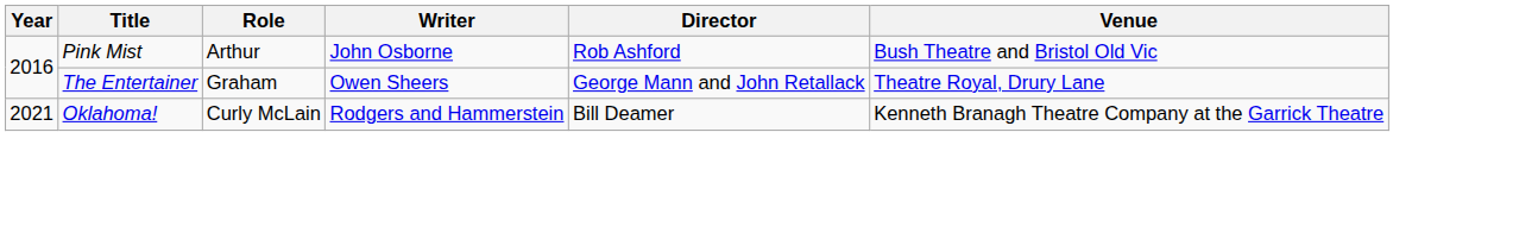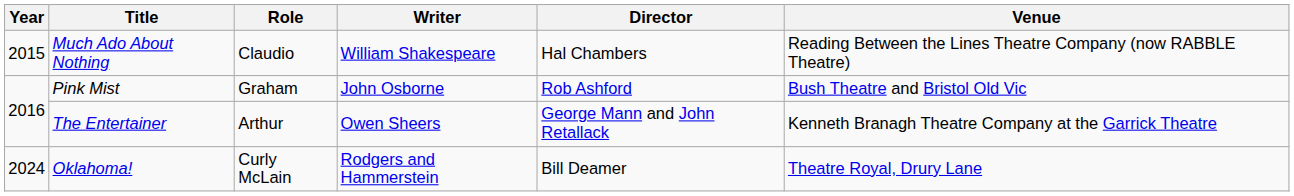+ row: 2015 | Much Ado About Nothing | Claudio | William Shakespeare | Hal Chambers | Reading Between the Lines Theatre Company (now RABBLE Theatre)
Pink Mist | Role: Arthur -> Graham
The Entertainer | Role: Graham -> Arthur
The Entertainer | Venue: Theatre Royal, Drury Lane -> Kenneth Branagh Theatre Company at the Garrick Theatre
Oklahoma! | Year: 2021 -> 2024
Oklahoma! | Venue: Kenneth Branagh Theatre Company at the Garrick Theatre -> Theatre Royal, Drury Lane
